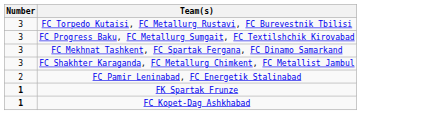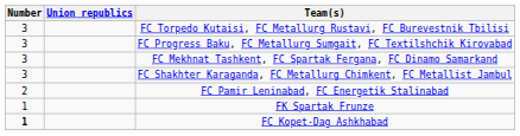+ column: Union republics
FK Spartak Frunze | Number: bold -> normal
